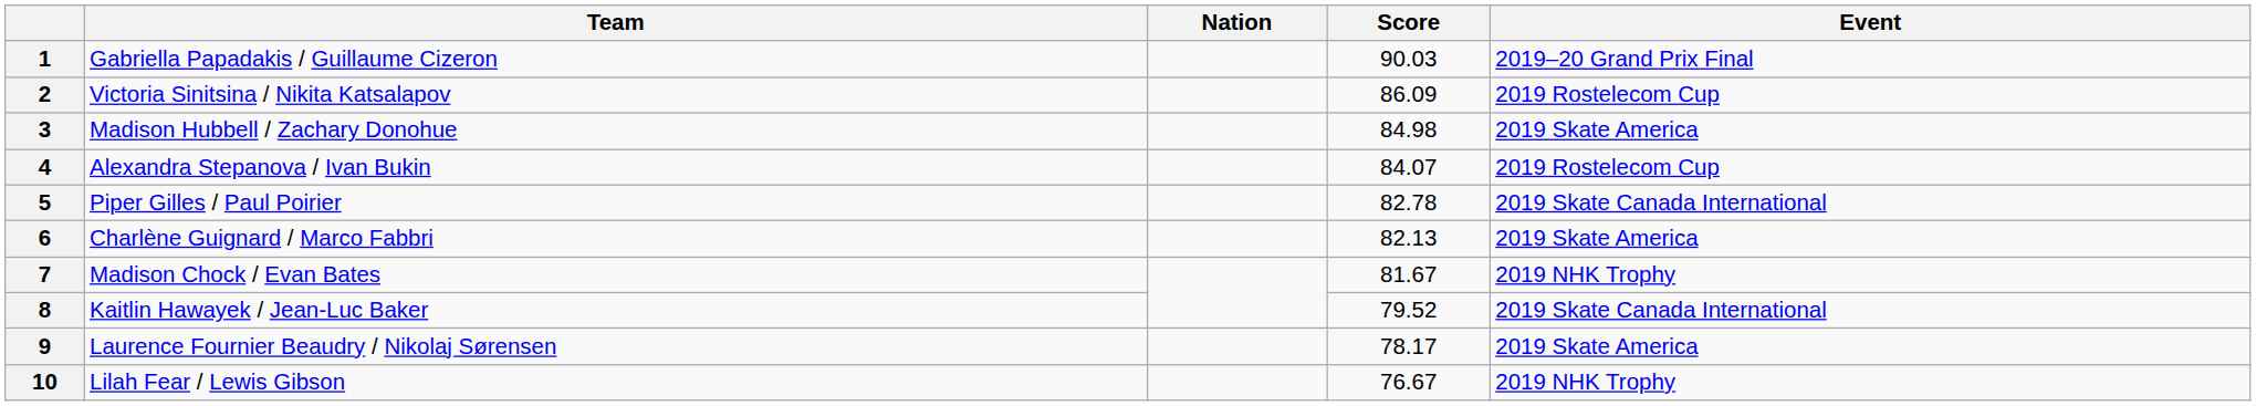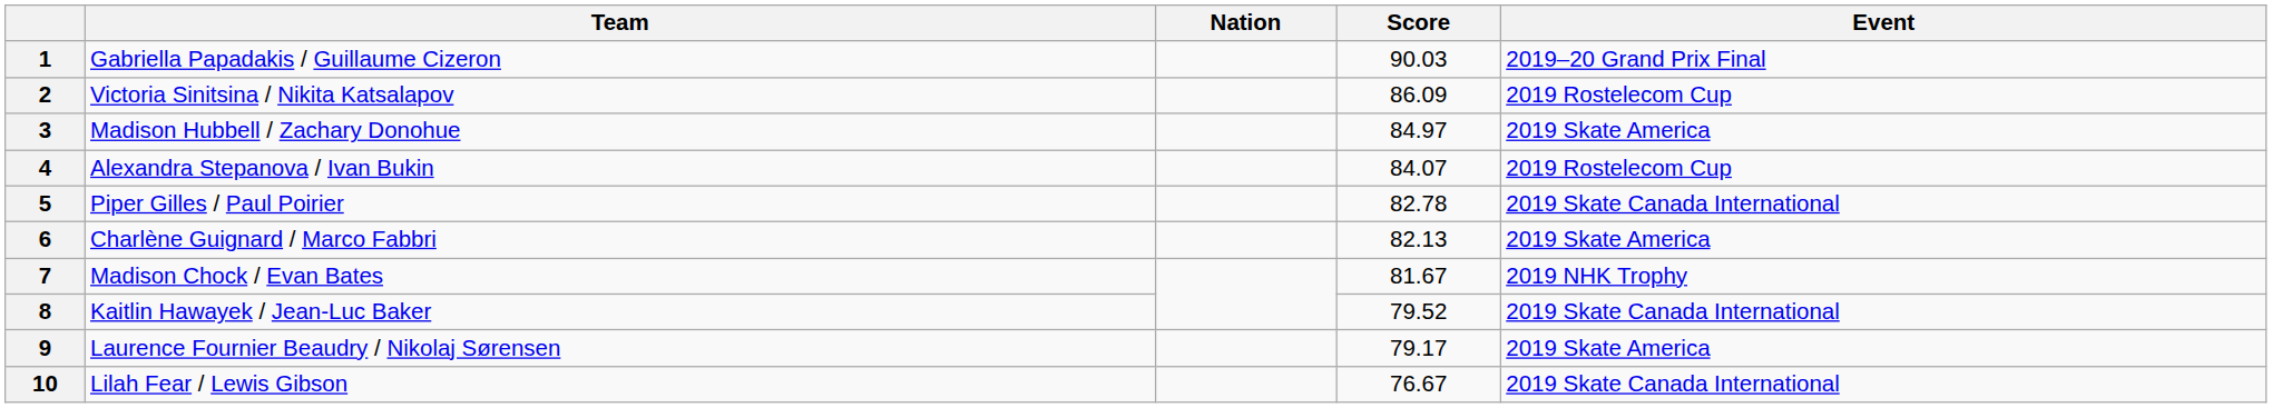3 | Score: 84.98 -> 84.97
9 | Score: 78.17 -> 79.17
10 | Event: 2019 NHK Trophy -> 2019 Skate Canada International
